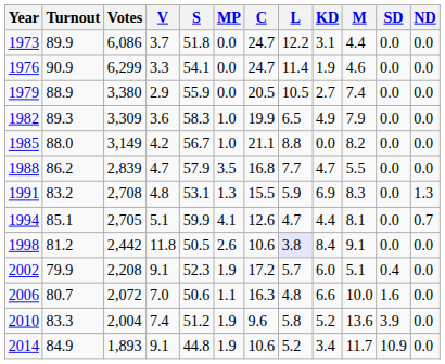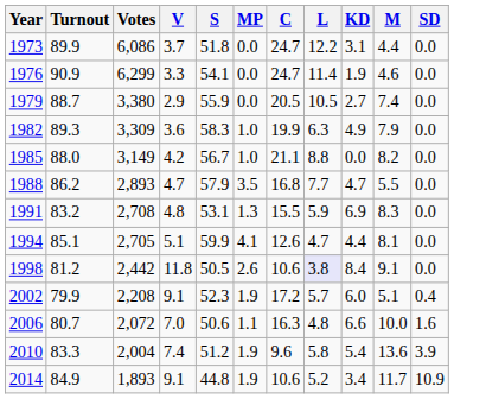- column: ND | 0.0 | 0.0 | 0.0 | 0.0 | 0.0 | 0.0 | 1.3 | 0.7 | 0.0 | 0.0 | 0.0 | 0.0 | 0.0
1979 | Turnout: 88.9 -> 88.7
1982 | L: 6.5 -> 6.3
1988 | Votes: 2,839 -> 2,893
2010 | KD: 5.2 -> 5.4
